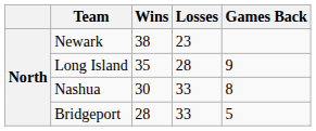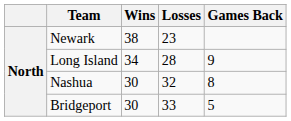Long Island | Wins: 35 -> 34
Nashua | Losses: 33 -> 32
Bridgeport | Wins: 28 -> 30
